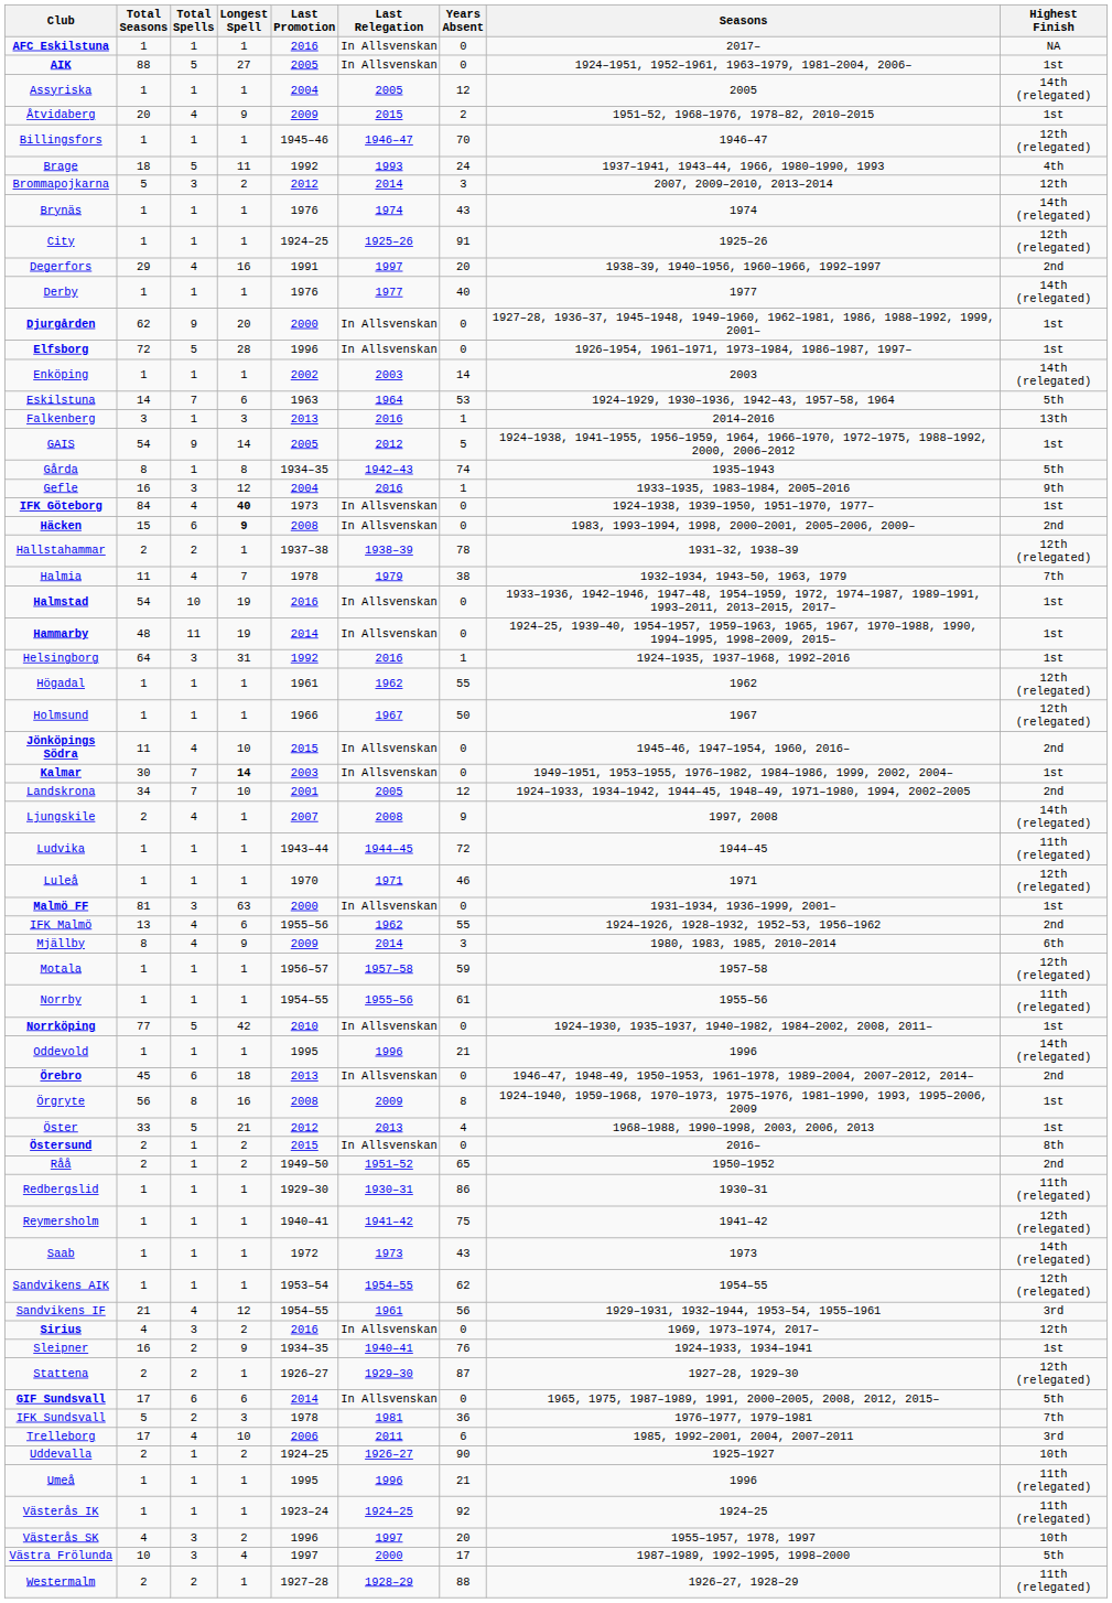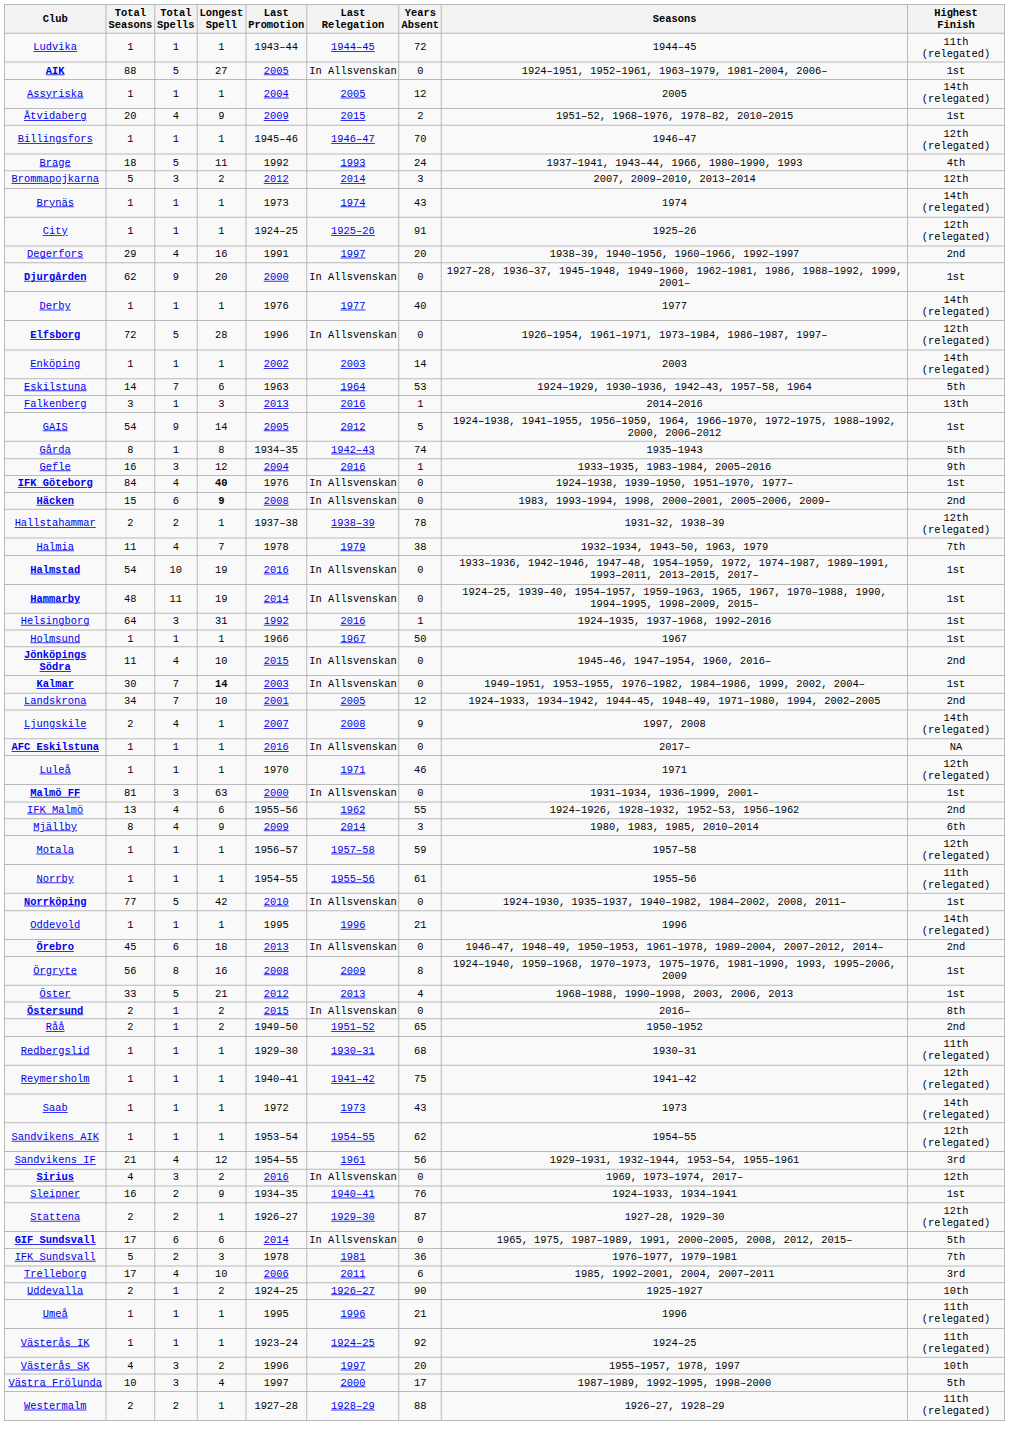rows swapped: AFC Eskilstuna <-> Ludvika
Brynäs | Last Promotion: 1976 -> 1973
rows swapped: Derby <-> Djurgården
Elfsborg | Highest Finish: 1st -> 12th (relegated)
IFK Göteborg | Last Promotion: 1973 -> 1976
- row: Högadal | 1 | 1 | 1 | 1961 | 1962 | 55 | 1962 | 12th (relegated)
Holmsund | Highest Finish: 12th (relegated) -> 1st
Redbergslid | Years Absent: 86 -> 68
